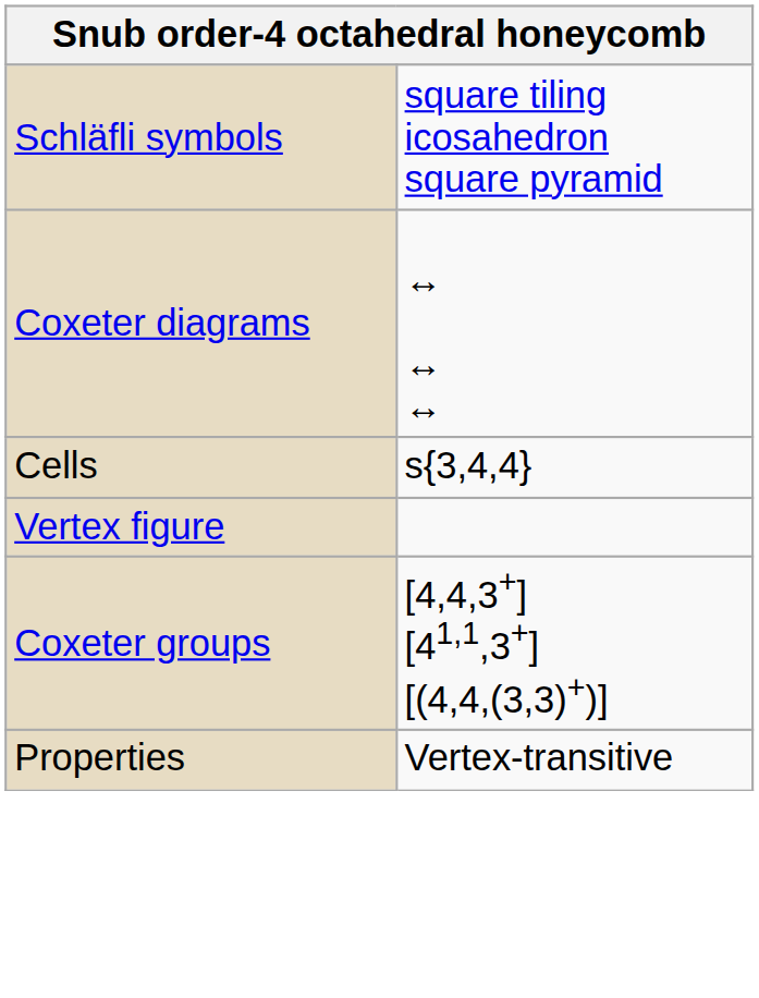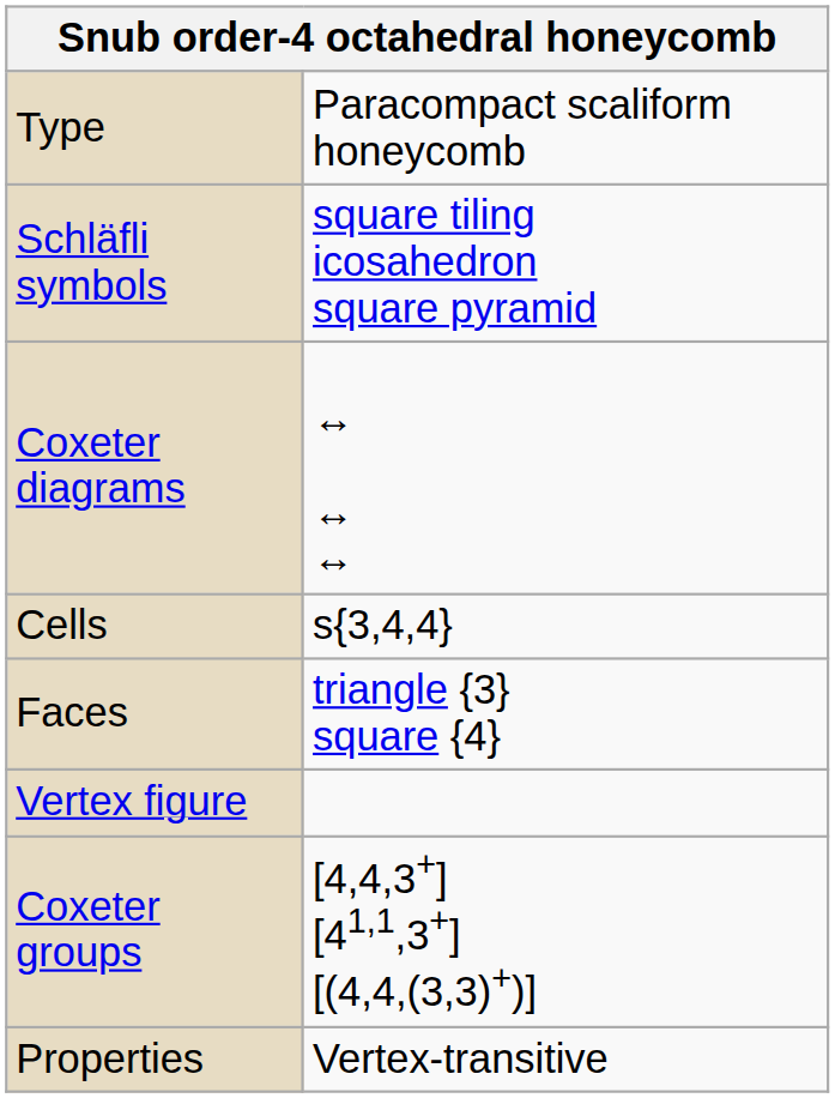+ row: Type | Paracompact scaliform honeycomb
+ row: Faces | triangle {3} square {4}
